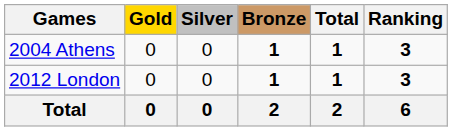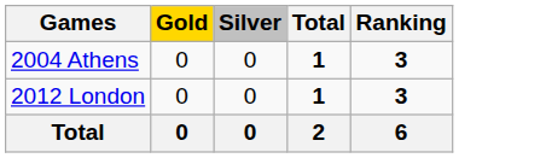- column: Bronze | 1 | 1 | 2
